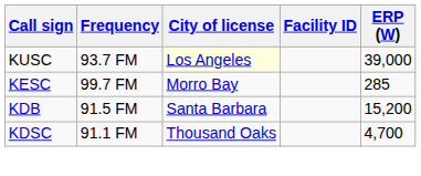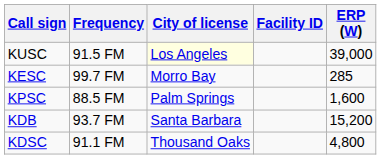KUSC | Frequency: 93.7 FM -> 91.5 FM
+ row: KPSC | 88.5 FM | Palm Springs | 1,600
KDB | Frequency: 91.5 FM -> 93.7 FM
KDSC | ERP (W): 4,700 -> 4,800
